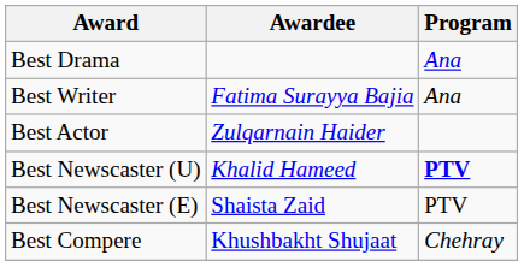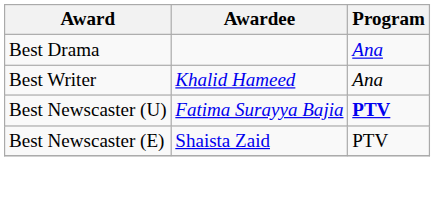Best Writer | Awardee: Fatima Surayya Bajia -> Khalid Hameed
- row: Best Actor | Zulqarnain Haider
Best Newscaster (U) | Awardee: Khalid Hameed -> Fatima Surayya Bajia
- row: Best Compere | Khushbakht Shujaat | Chehray
